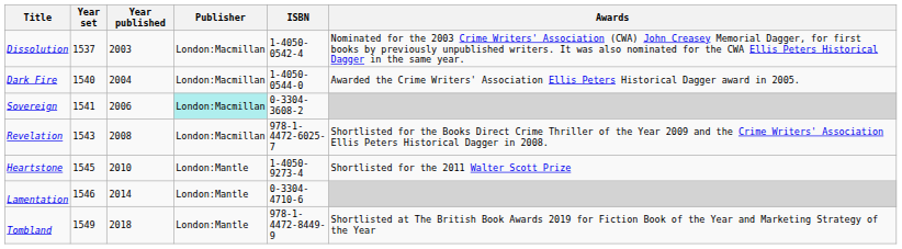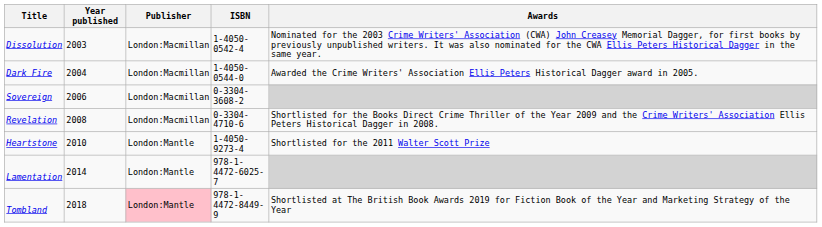- column: Year set | 1537 | 1540 | 1541 | 1543 | 1545 | 1546 | 1549
Sovereign | Publisher: paleturquoise background -> no background
Revelation | ISBN: 978-1-4472-6025-7 -> 0-3304-4710-6
Lamentation | ISBN: 0-3304-4710-6 -> 978-1-4472-6025-7
Tombland | Publisher: no background -> pink background
